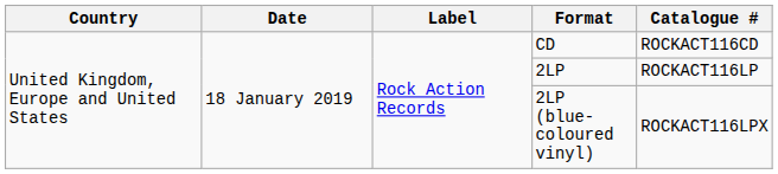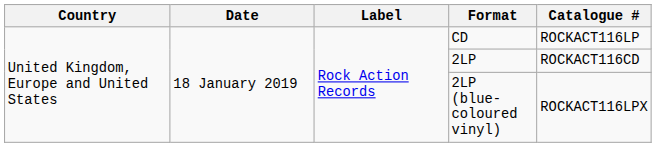CD | Catalogue #: ROCKACT116CD -> ROCKACT116LP
2LP | Catalogue #: ROCKACT116LP -> ROCKACT116CD
